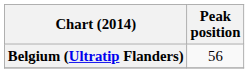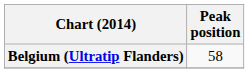Belgium (Ultratip Flanders) | Peak position: 56 -> 58
